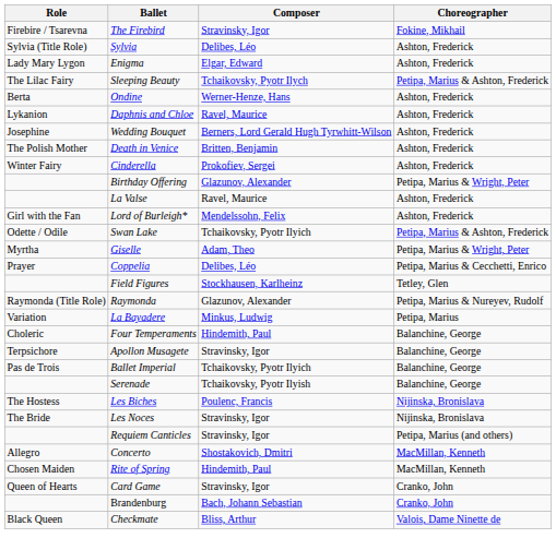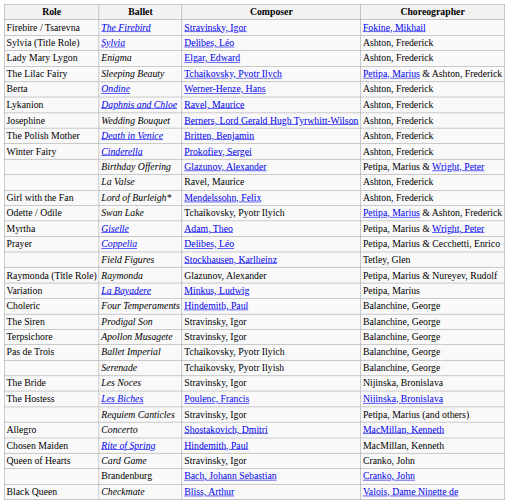+ row: The Siren | Prodigal Son | Stravinsky, Igor | Balanchine, George
rows swapped: Les Biches <-> Les Noces
